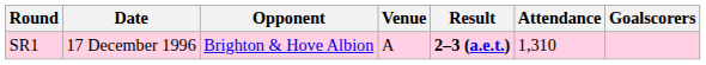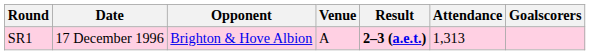SR1 | Attendance: 1,310 -> 1,313
